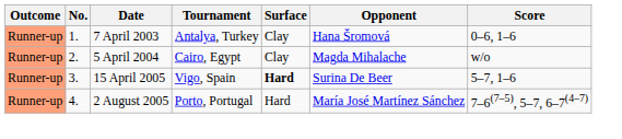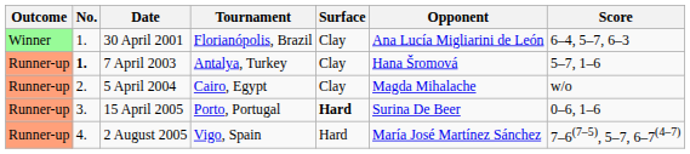+ row: Winner | 1. | 30 April 2001 | Florianópolis, Brazil | Clay | Ana Lucía Migliarini de León | 6–4, 5–7, 6–3
7 April 2003 | No.: normal -> bold
7 April 2003 | Score: 0–6, 1–6 -> 5–7, 1–6
15 April 2005 | Tournament: Vigo, Spain -> Porto, Portugal
15 April 2005 | Score: 5–7, 1–6 -> 0–6, 1–6
2 August 2005 | Tournament: Porto, Portugal -> Vigo, Spain
